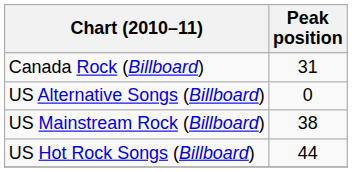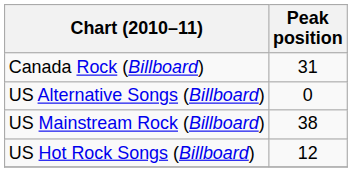US Hot Rock Songs (Billboard) | Peak position: 44 -> 12
